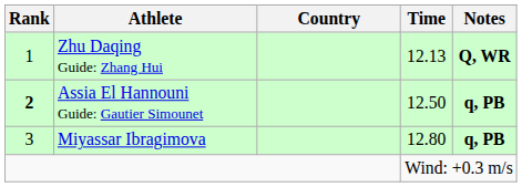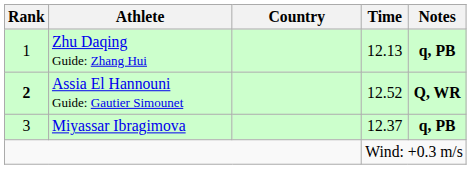Zhu Daqing Guide: Zhang Hui | Notes: Q, WR -> q, PB
Assia El Hannouni Guide: Gautier Simounet | Time: 12.50 -> 12.52
Assia El Hannouni Guide: Gautier Simounet | Notes: q, PB -> Q, WR
Miyassar Ibragimova | Time: 12.80 -> 12.37
